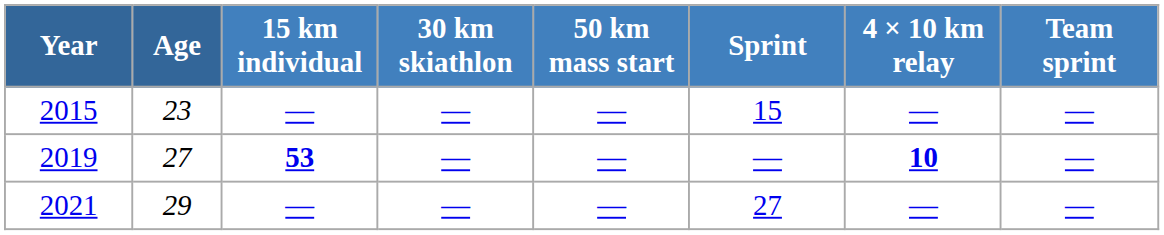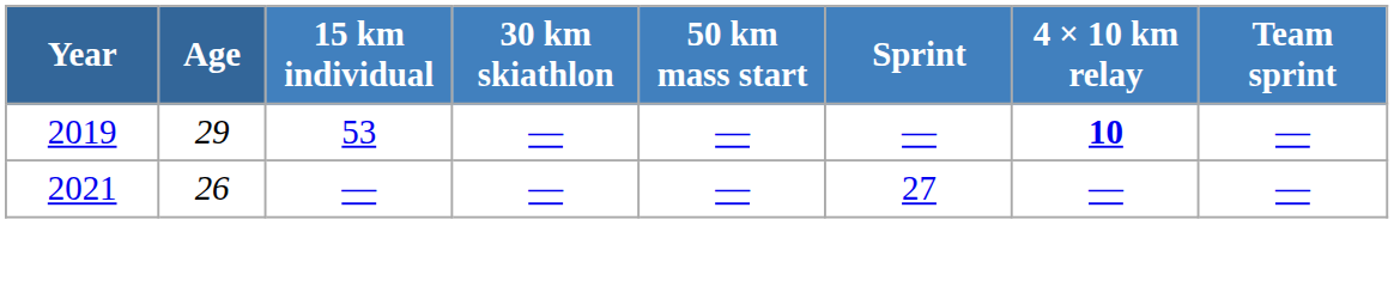- row: 2015 | 23 | — | — | — | 15 | — | —
2019 | Age: 27 -> 29
2019 | 15 km individual: bold -> normal
2021 | Age: 29 -> 26
